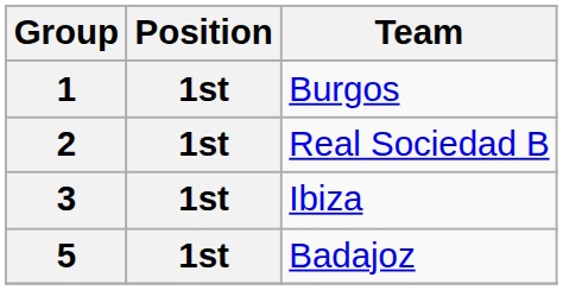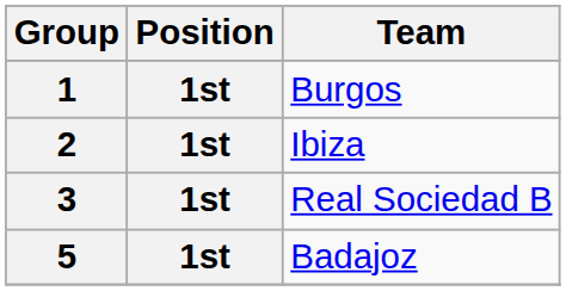2 | Team: Real Sociedad B -> Ibiza
3 | Team: Ibiza -> Real Sociedad B
